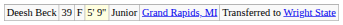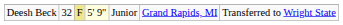Deesh Beck | column 2: 39 -> 32
Deesh Beck | column 3: no background -> khaki background
